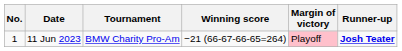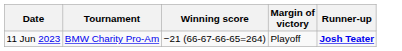- column: No. | 1
11 Jun 2023 | Margin of victory: pink background -> no background
